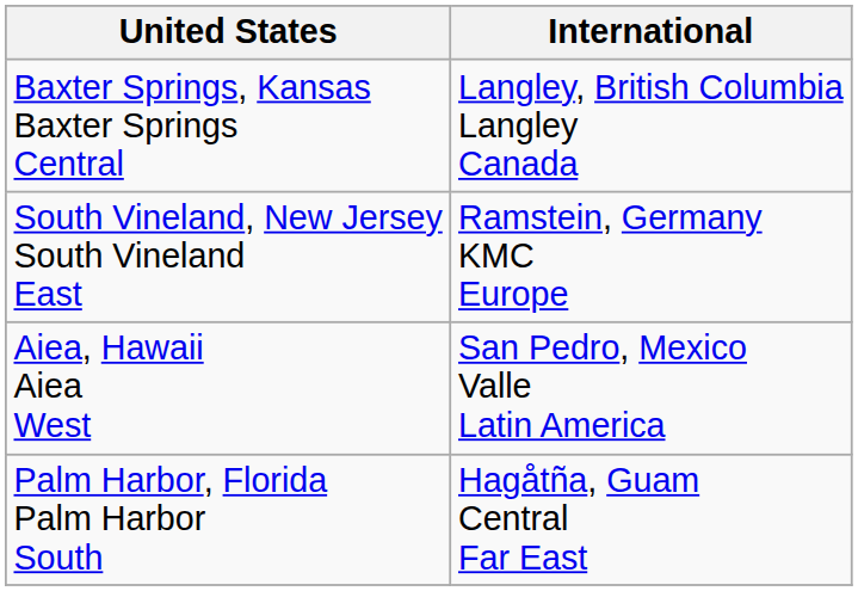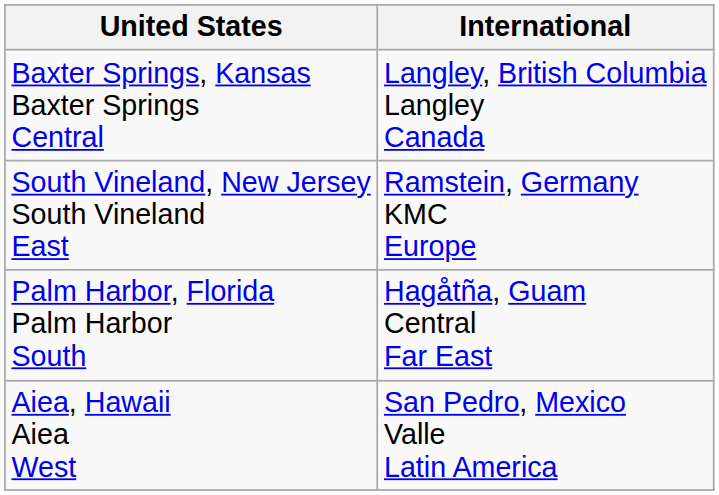rows swapped: Palm Harbor, Florida Palm Harbor South <-> Aiea, Hawaii Aiea West
